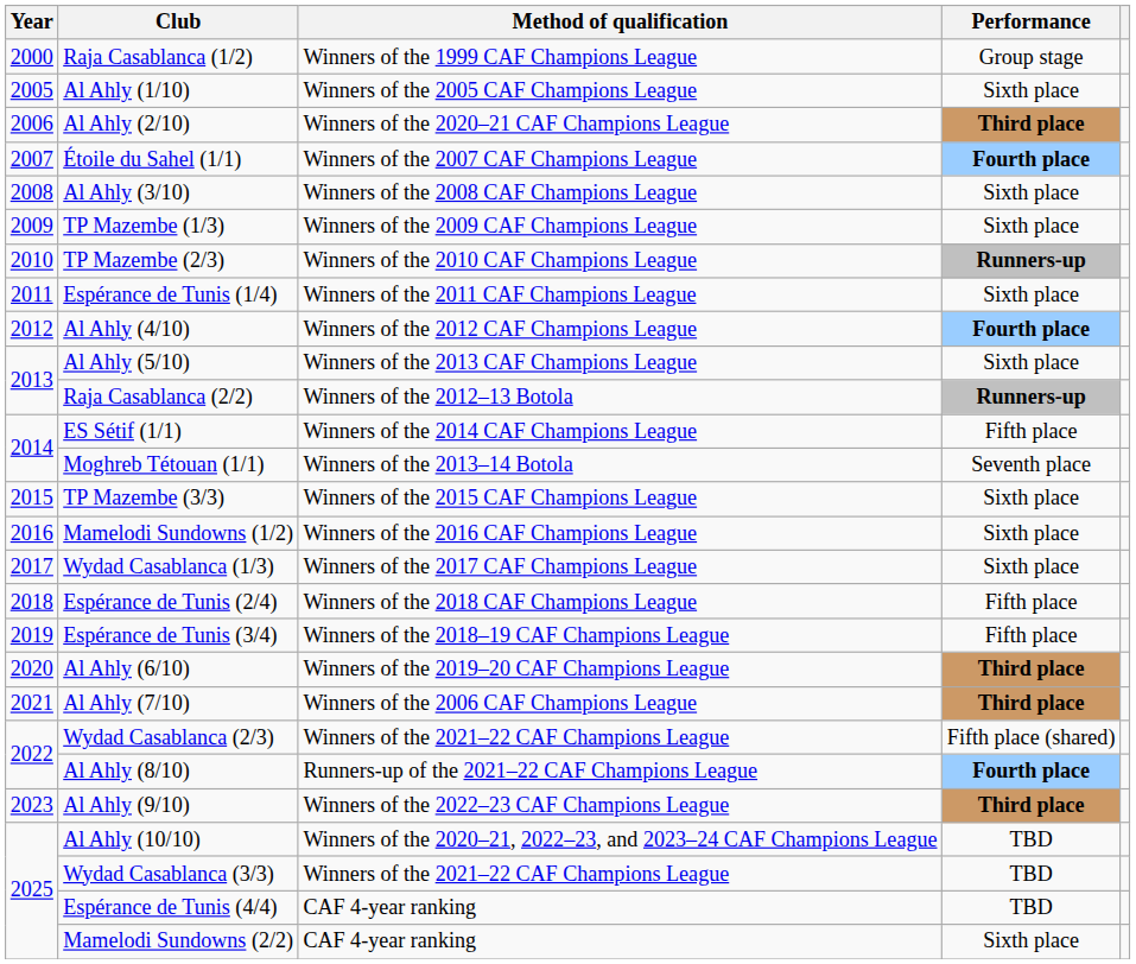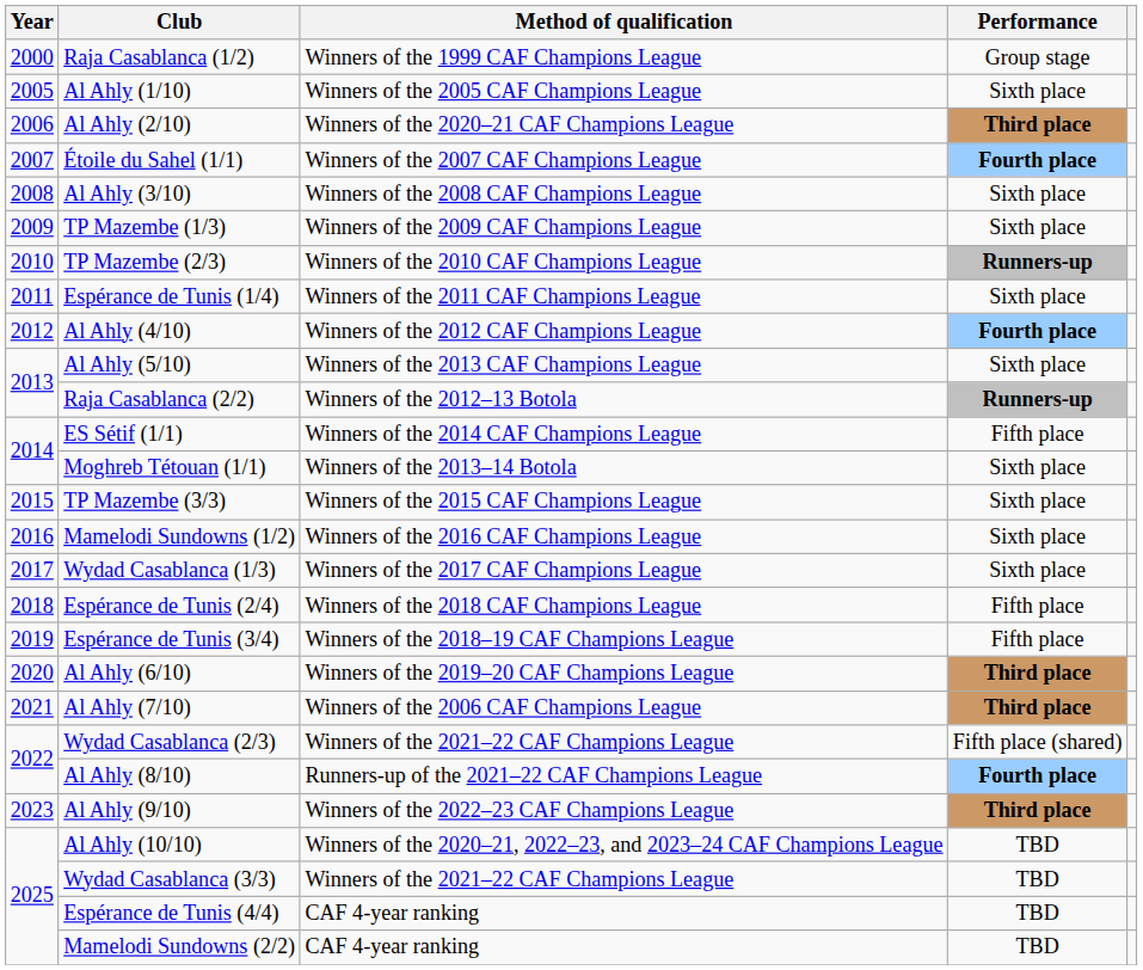Moghreb Tétouan (1/1) | Performance: Seventh place -> Sixth place
Mamelodi Sundowns (2/2) | Performance: Sixth place -> TBD
